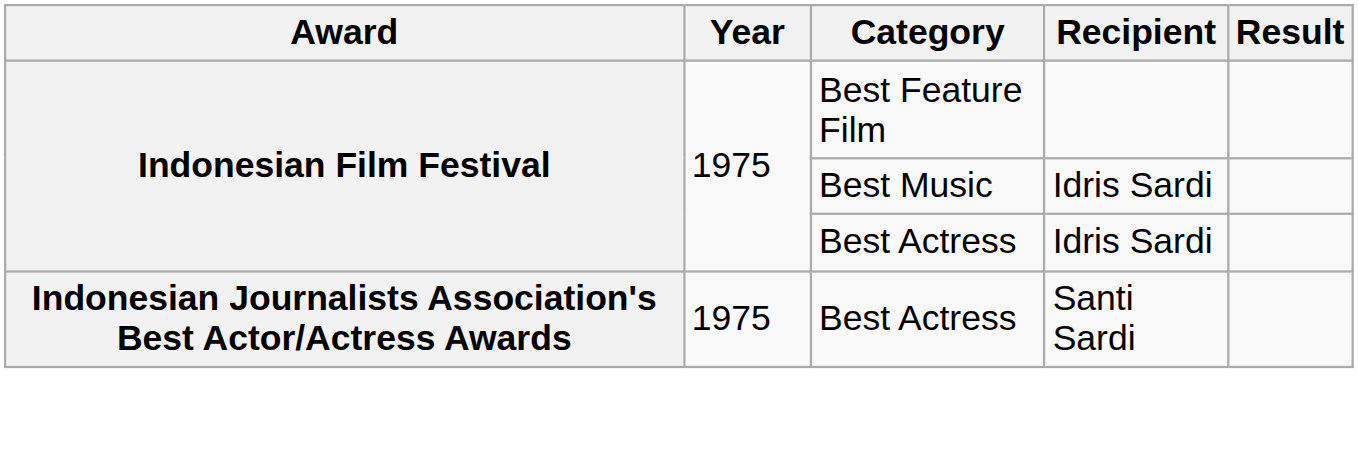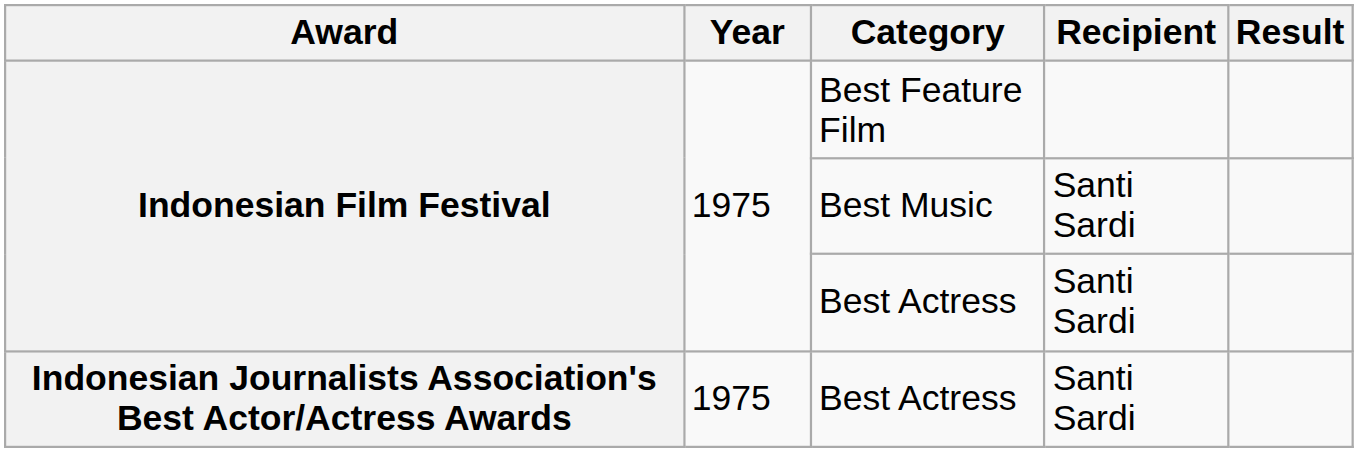Best Music | Recipient: Idris Sardi -> Santi Sardi
Indonesian Film Festival / Best Actress | Recipient: Idris Sardi -> Santi Sardi
